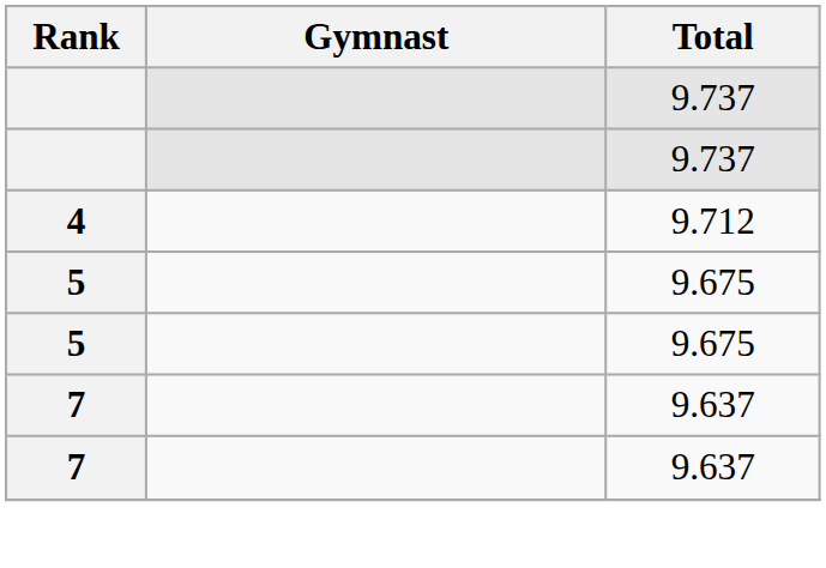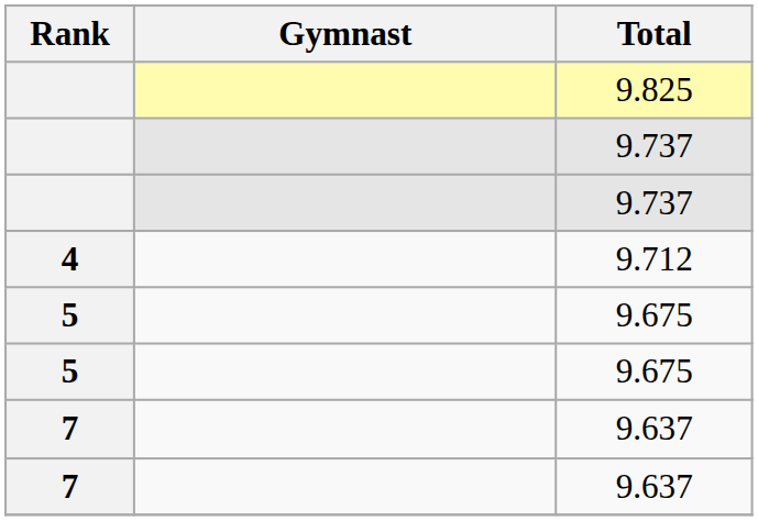+ row: 9.825
